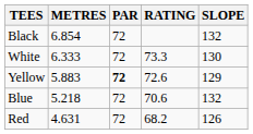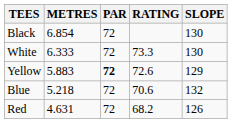Black | SLOPE: 132 -> 130
